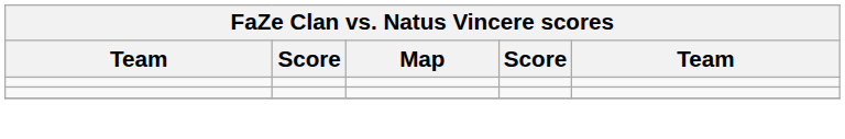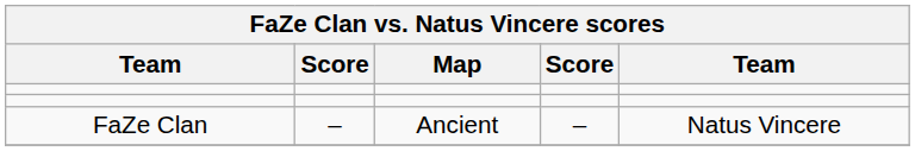+ row: FaZe Clan | – | Ancient | – | Natus Vincere
